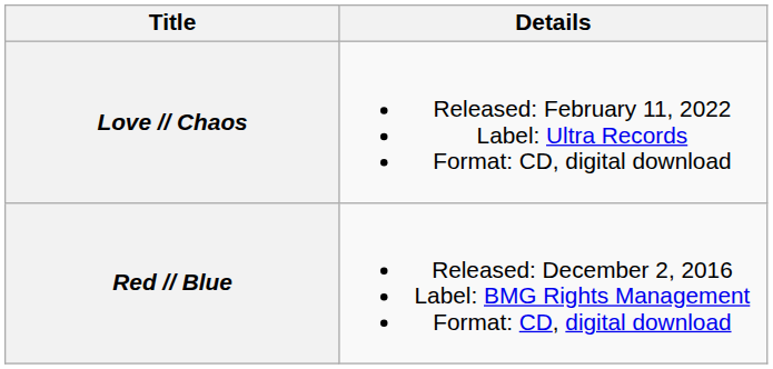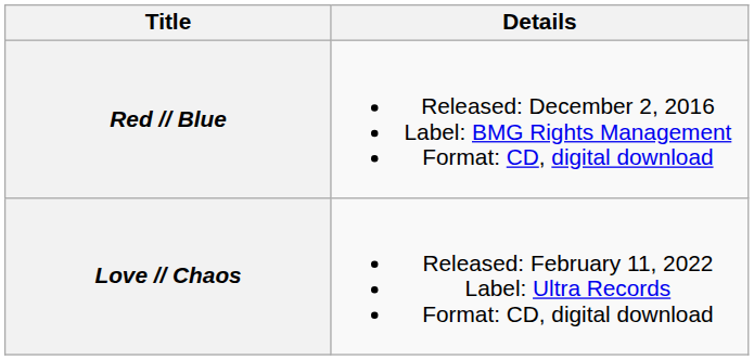rows swapped: Red // Blue <-> Love // Chaos
